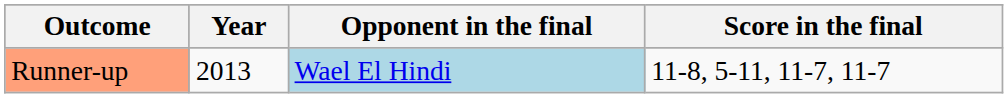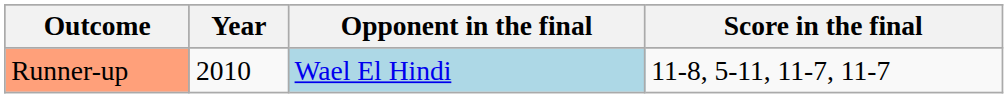Runner-up | Year: 2013 -> 2010
